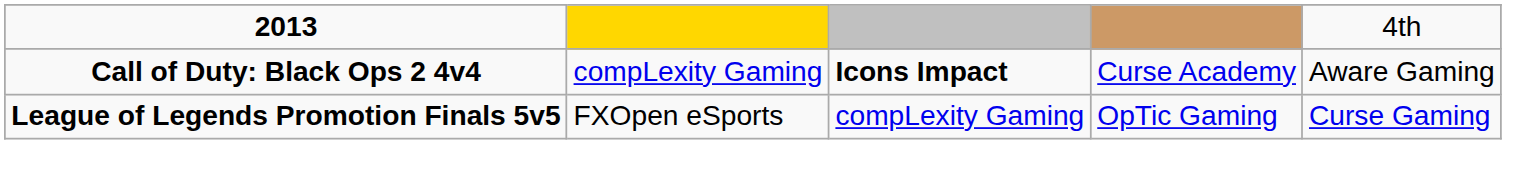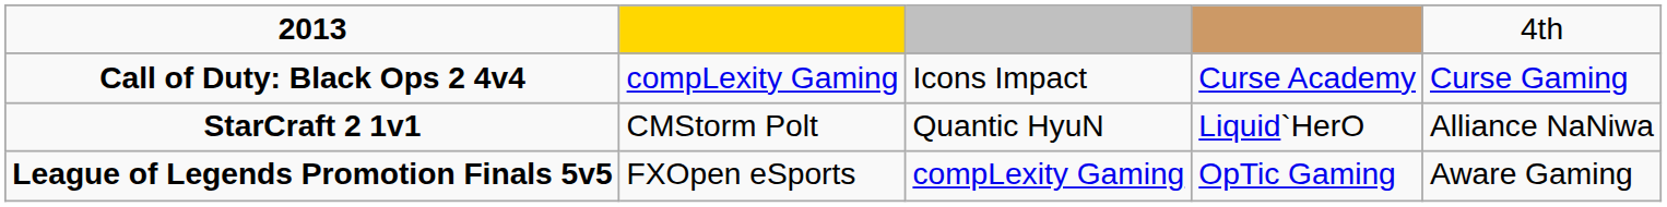Call of Duty: Black Ops 2 4v4 | column 3: bold -> normal
Call of Duty: Black Ops 2 4v4 | column 5: Aware Gaming -> Curse Gaming
+ row: StarCraft 2 1v1 | CMStorm Polt | Quantic HyuN | Liquid`HerO | Alliance NaNiwa
League of Legends Promotion Finals 5v5 | column 5: Curse Gaming -> Aware Gaming
